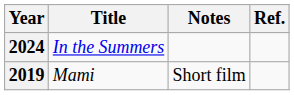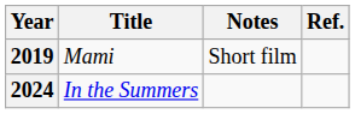rows swapped: 2019 <-> 2024
